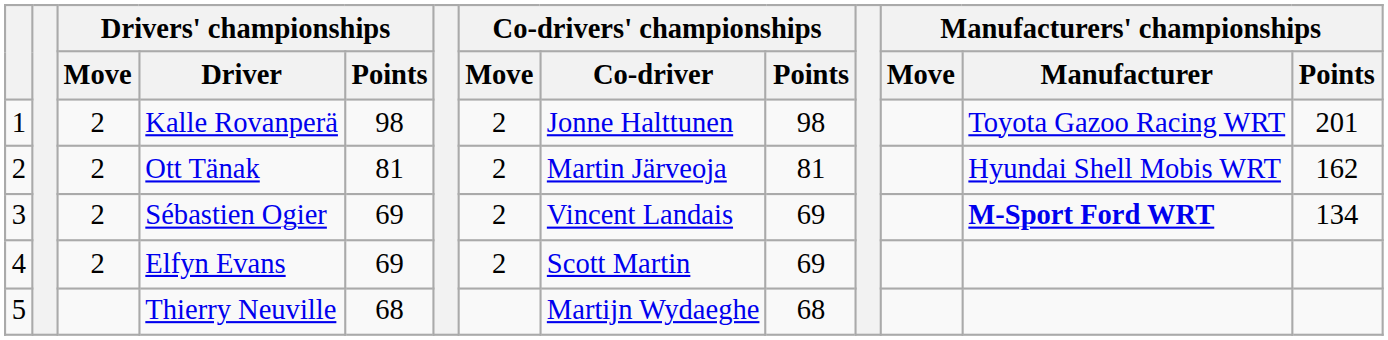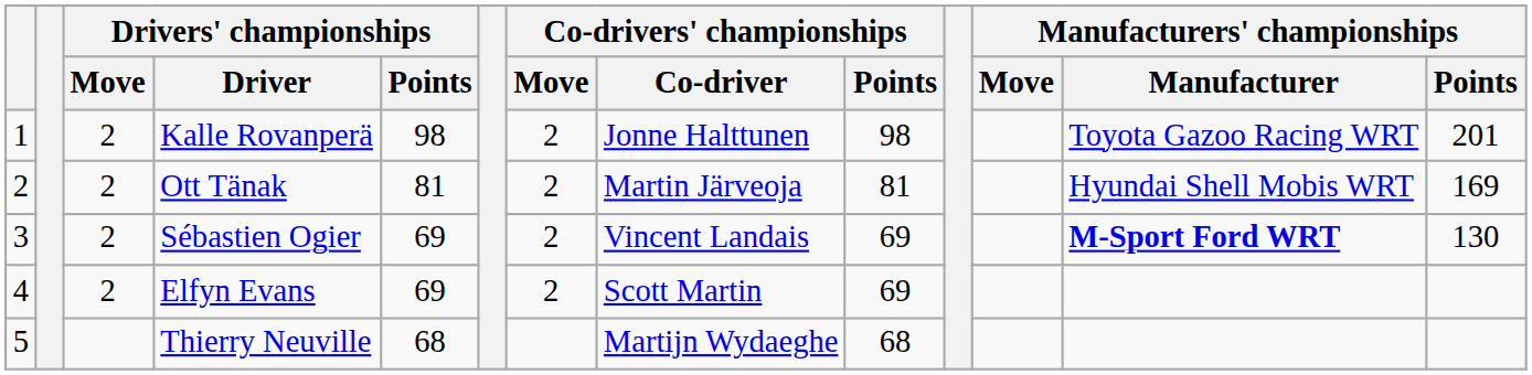Ott Tänak | Manufacturers' championships / Points: 162 -> 169
Sébastien Ogier | Manufacturers' championships / Points: 134 -> 130
